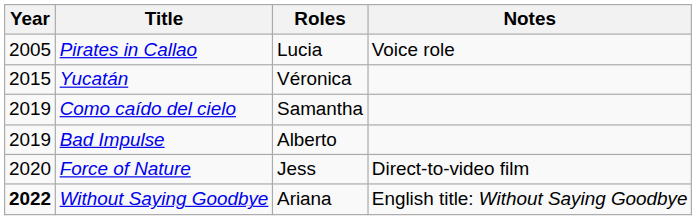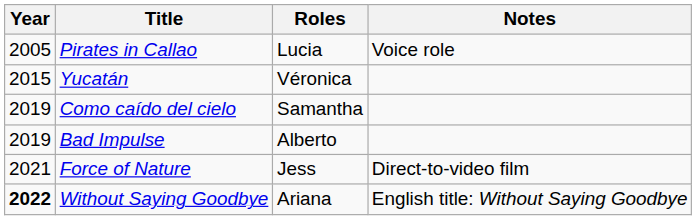Force of Nature | Year: 2020 -> 2021
